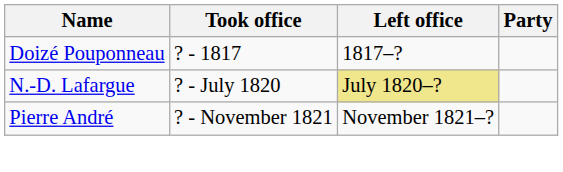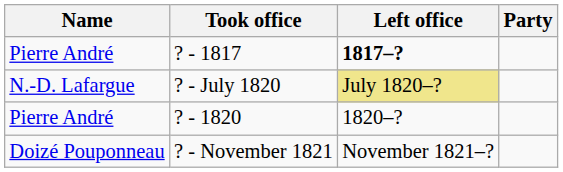? - 1817 | Name: Doizé Pouponneau -> Pierre André
? - 1817 | Left office: normal -> bold
+ row: Pierre André | ? - 1820 | 1820–?
? - November 1821 | Name: Pierre André -> Doizé Pouponneau
